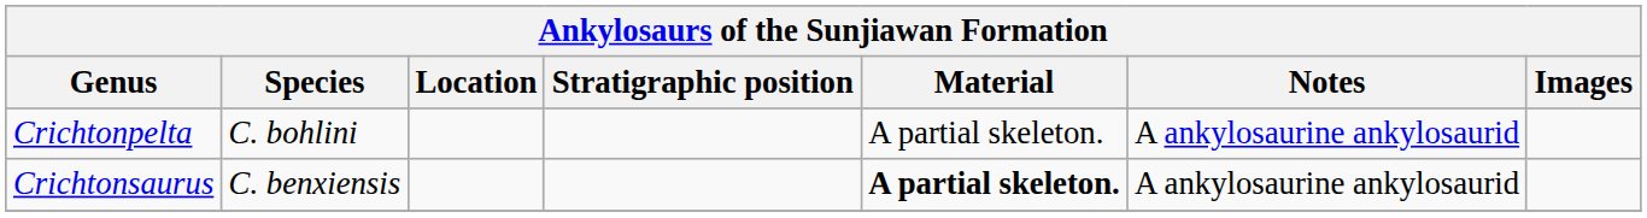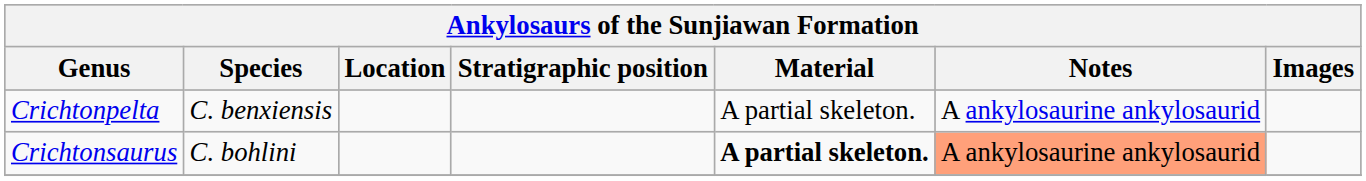Crichtonpelta | Species: C. bohlini -> C. benxiensis
Crichtonsaurus | Species: C. benxiensis -> C. bohlini
Crichtonsaurus | Notes: no background -> lightsalmon background
